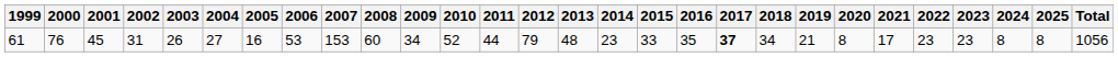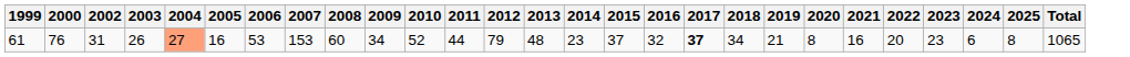- column: 2001 | 45
61 | 2004: no background -> lightsalmon background
61 | 2015: 33 -> 37
61 | 2016: 35 -> 32
61 | 2021: 17 -> 16
61 | 2022: 23 -> 20
61 | 2024: 8 -> 6
61 | Total: 1056 -> 1065
